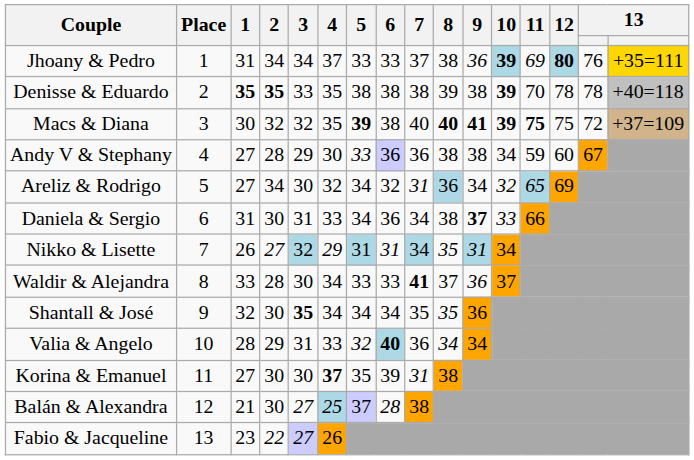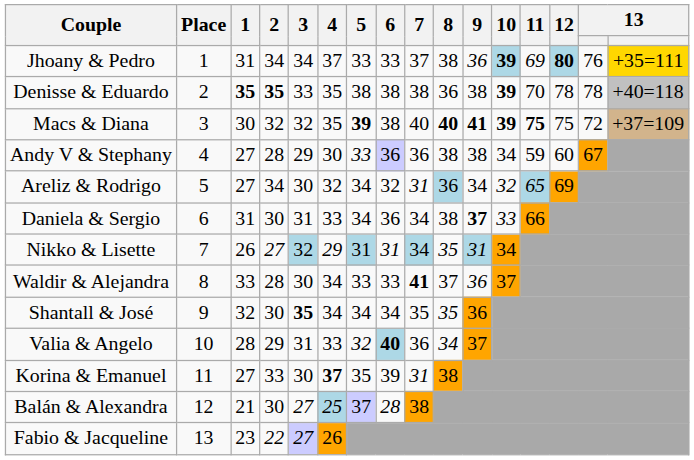Denisse & Eduardo | 8: 39 -> 36
Valia & Angelo | 9: 34 -> 37
Korina & Emanuel | 2: 30 -> 33
